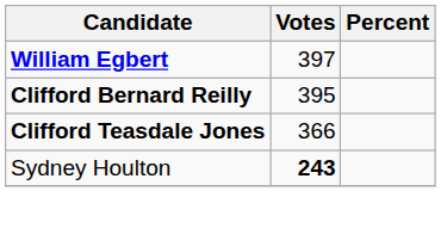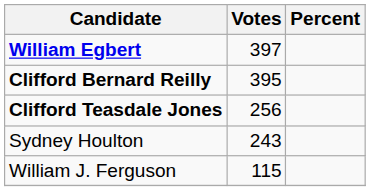Clifford Teasdale Jones | Votes: 366 -> 256
Sydney Houlton | Votes: bold -> normal
+ row: William J. Ferguson | 115
